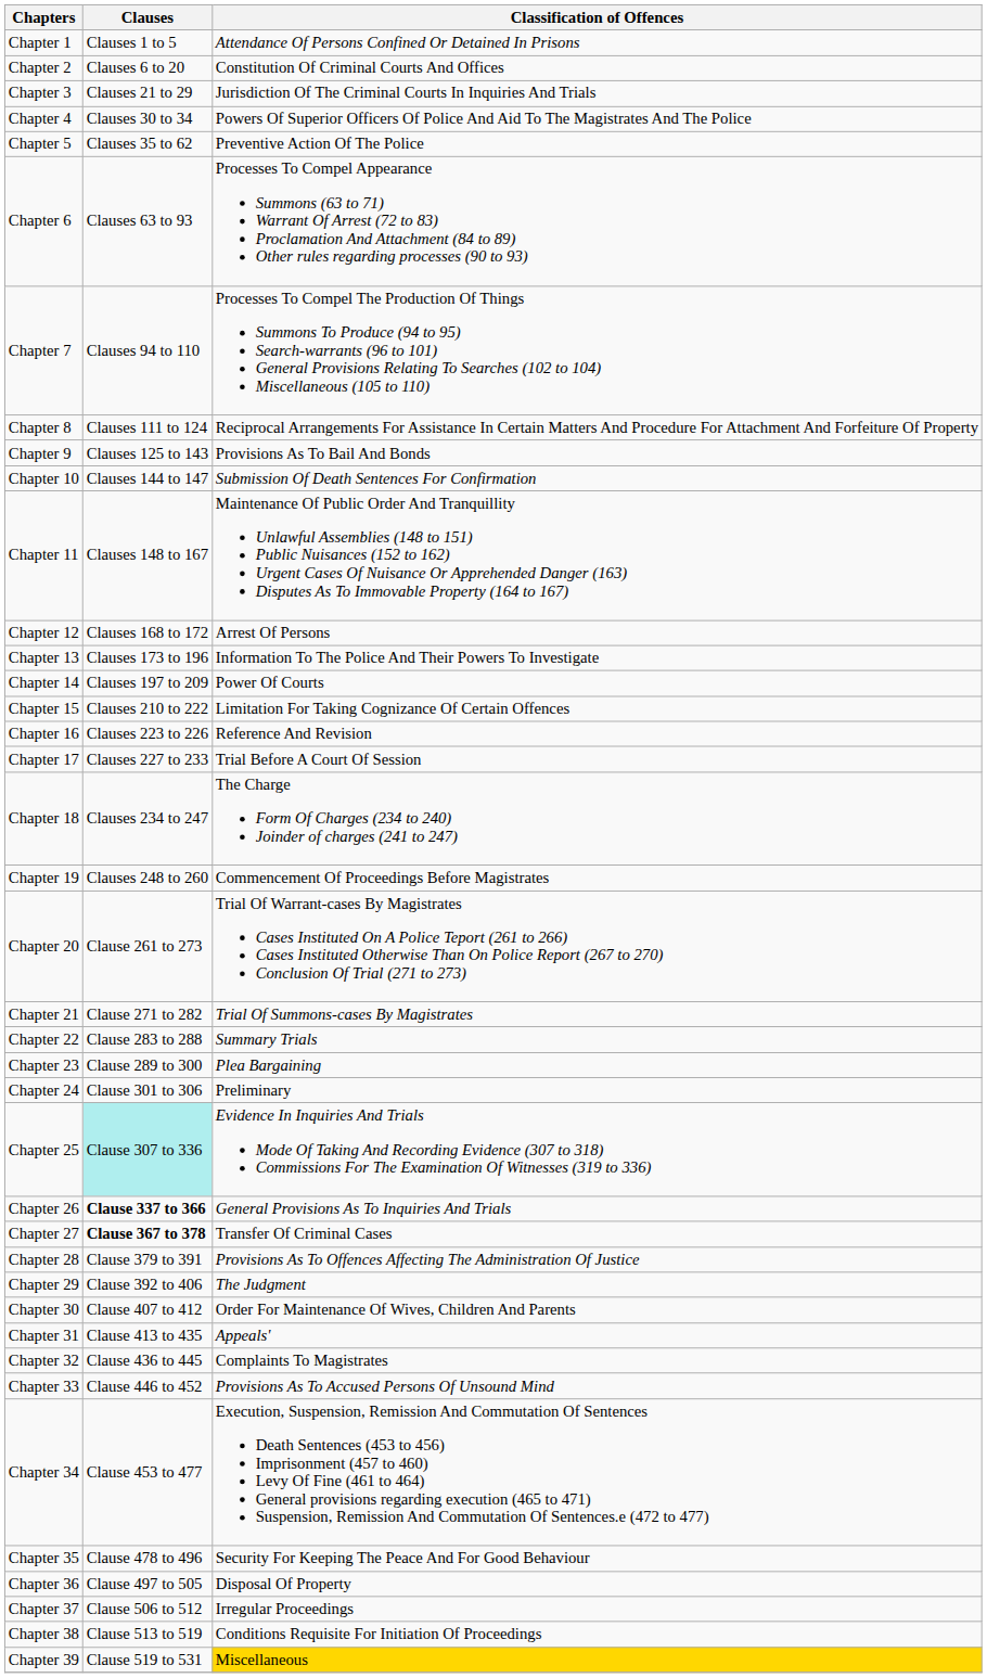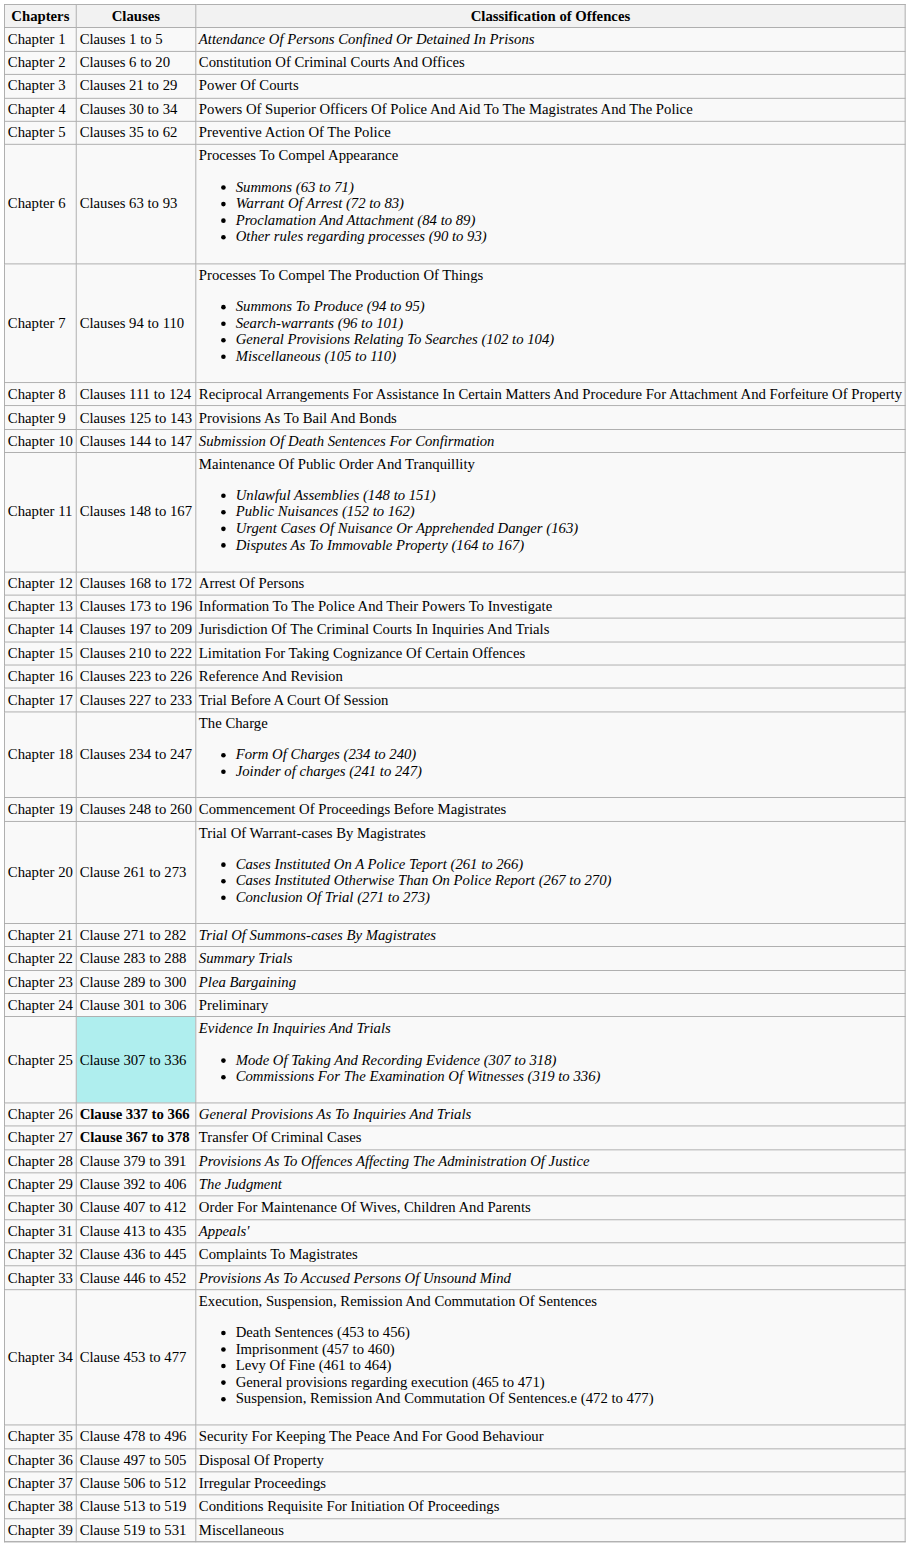Chapter 3 | Classification of Offences: Jurisdiction Of The Criminal Courts In Inquiries And Trials -> Power Of Courts
Chapter 14 | Classification of Offences: Power Of Courts -> Jurisdiction Of The Criminal Courts In Inquiries And Trials
Chapter 39 | Classification of Offences: gold background -> no background
